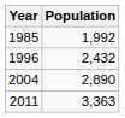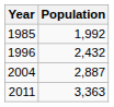2004 | Population: 2,890 -> 2,887
